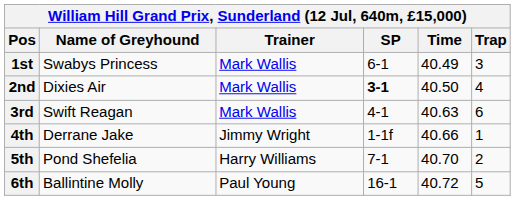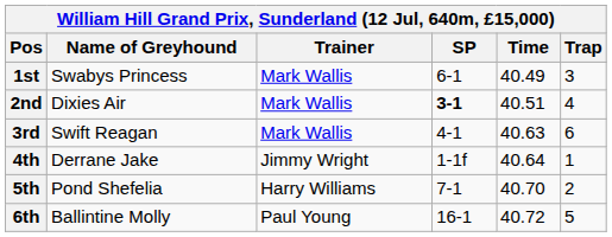2nd | Time: 40.50 -> 40.51
4th | Time: 40.66 -> 40.64
